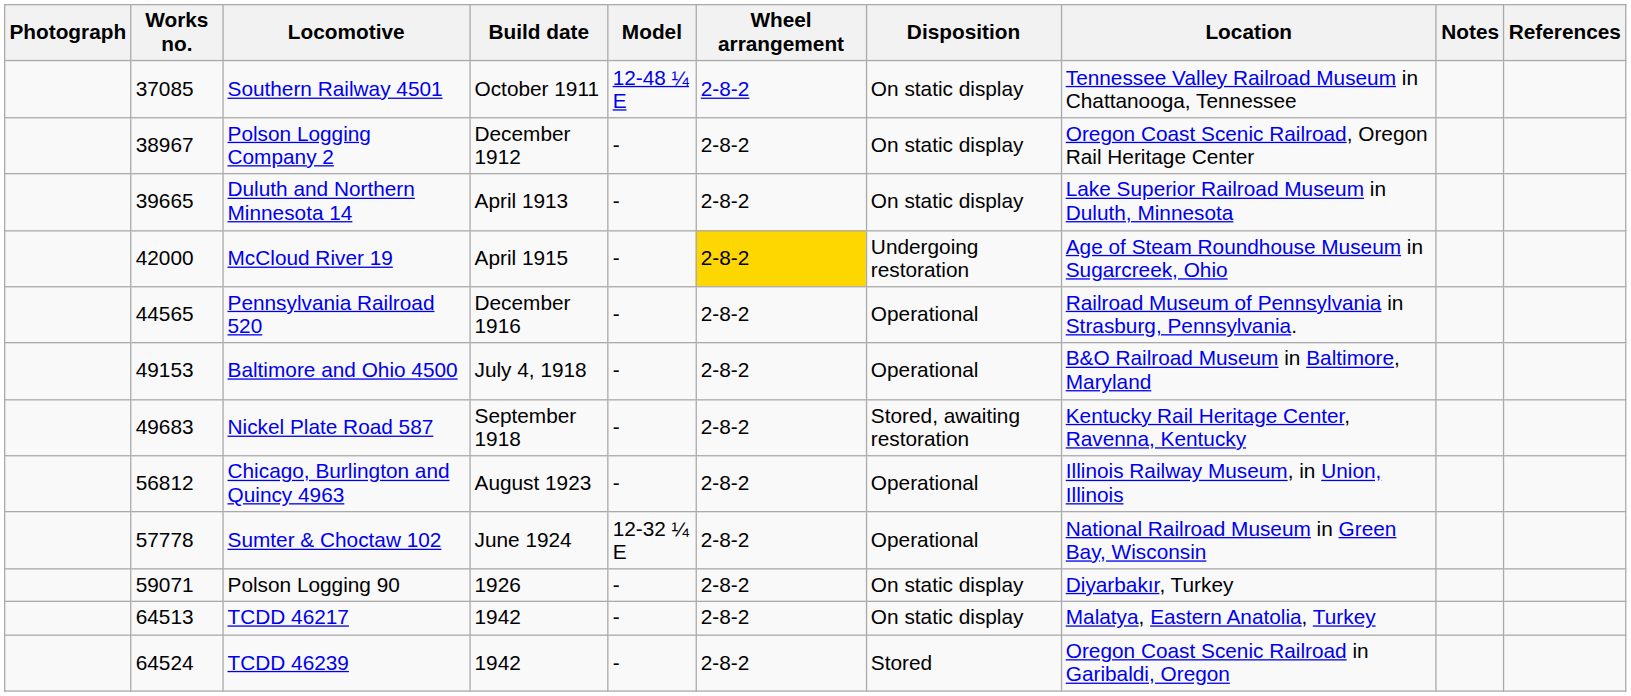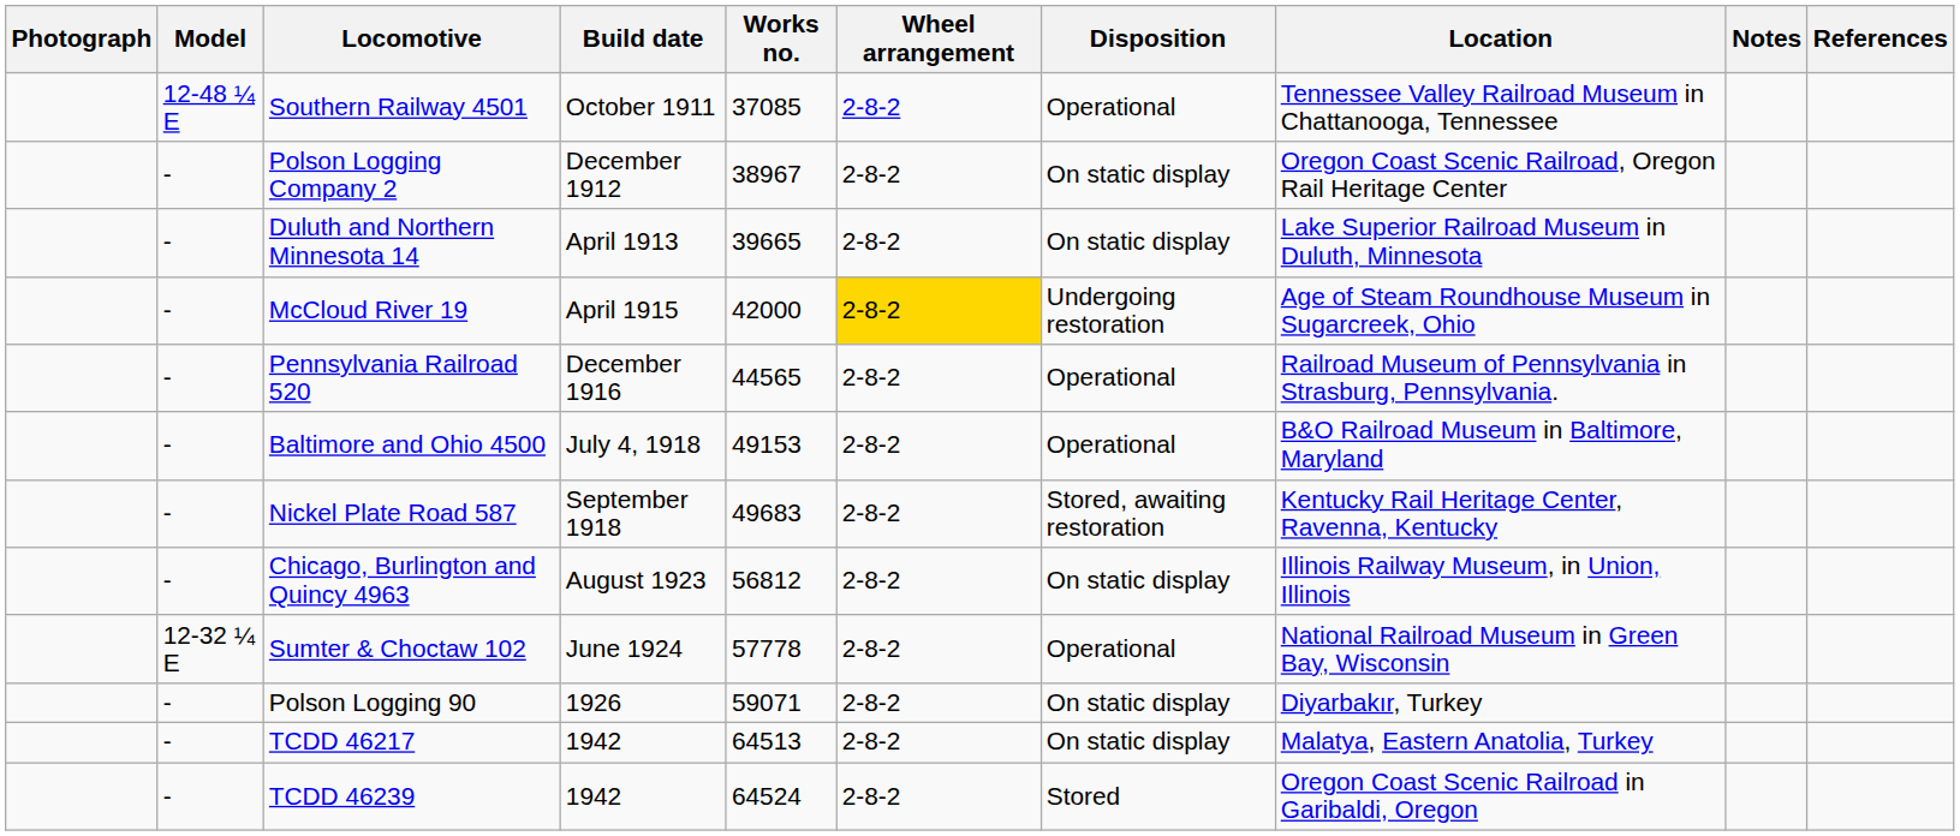columns swapped: Works no. <-> Model
Southern Railway 4501 | Disposition: On static display -> Operational
Chicago, Burlington and Quincy 4963 | Disposition: Operational -> On static display
